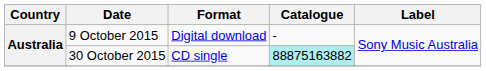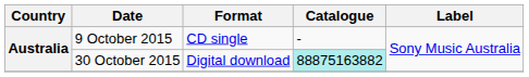9 October 2015 | Format: Digital download -> CD single
30 October 2015 | Format: CD single -> Digital download
